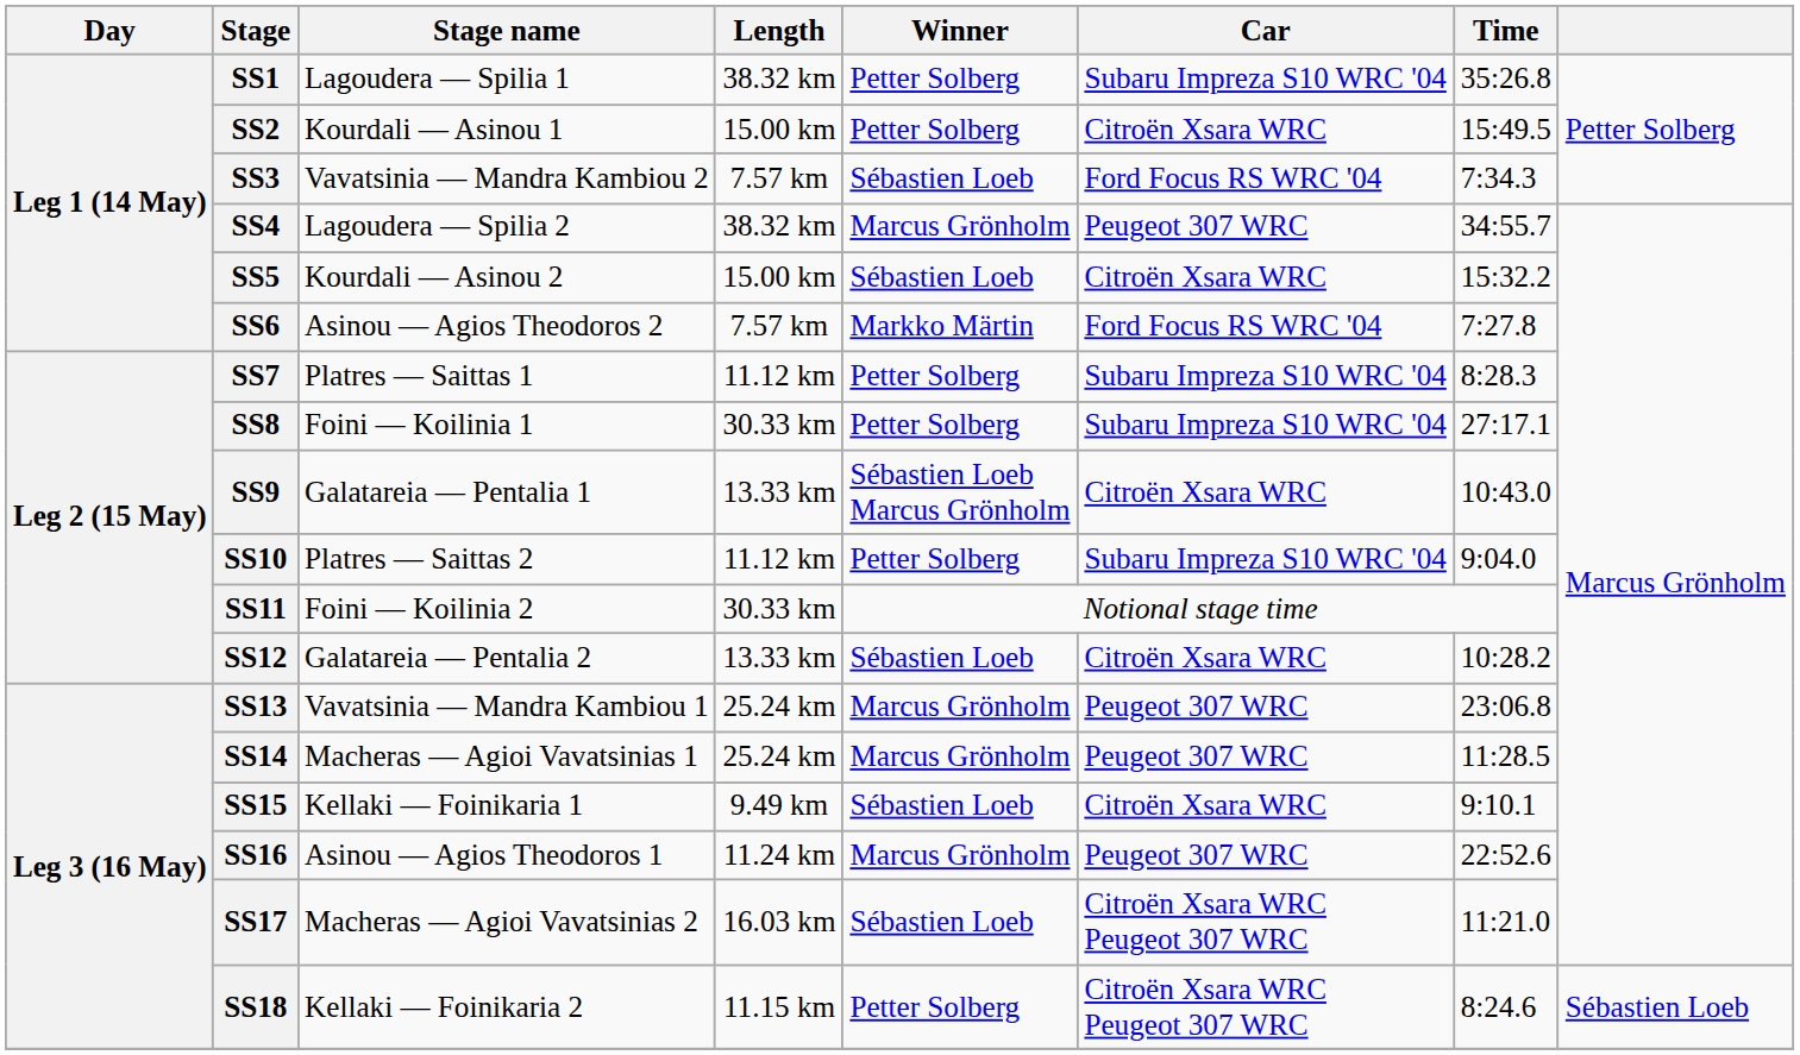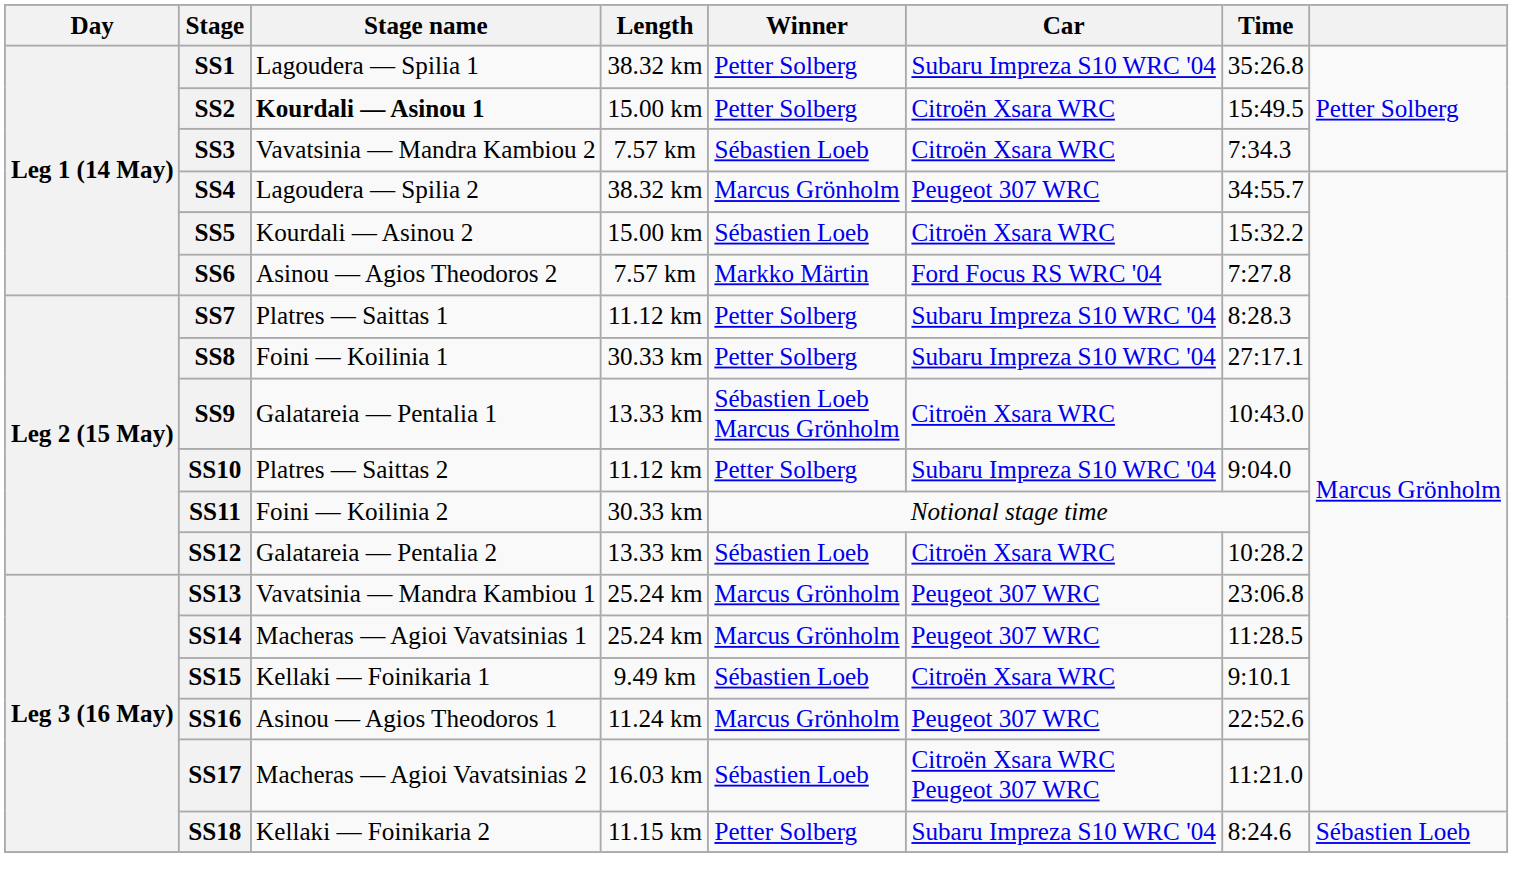SS2 | Stage name: normal -> bold
SS3 | Car: Ford Focus RS WRC '04 -> Citroën Xsara WRC
SS18 | Car: Citroën Xsara WRC Peugeot 307 WRC -> Subaru Impreza S10 WRC '04
